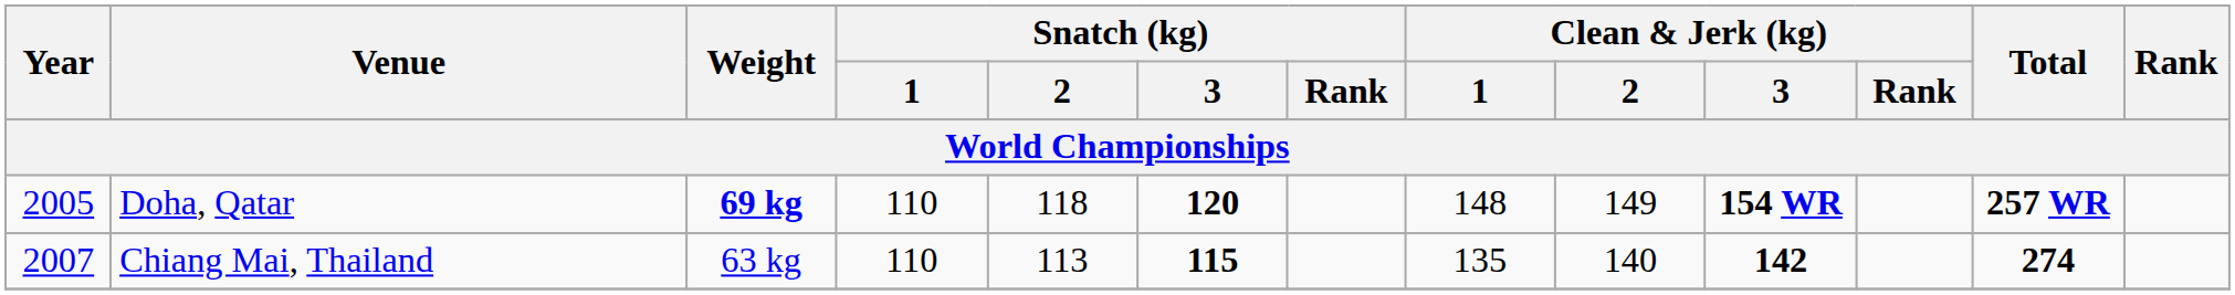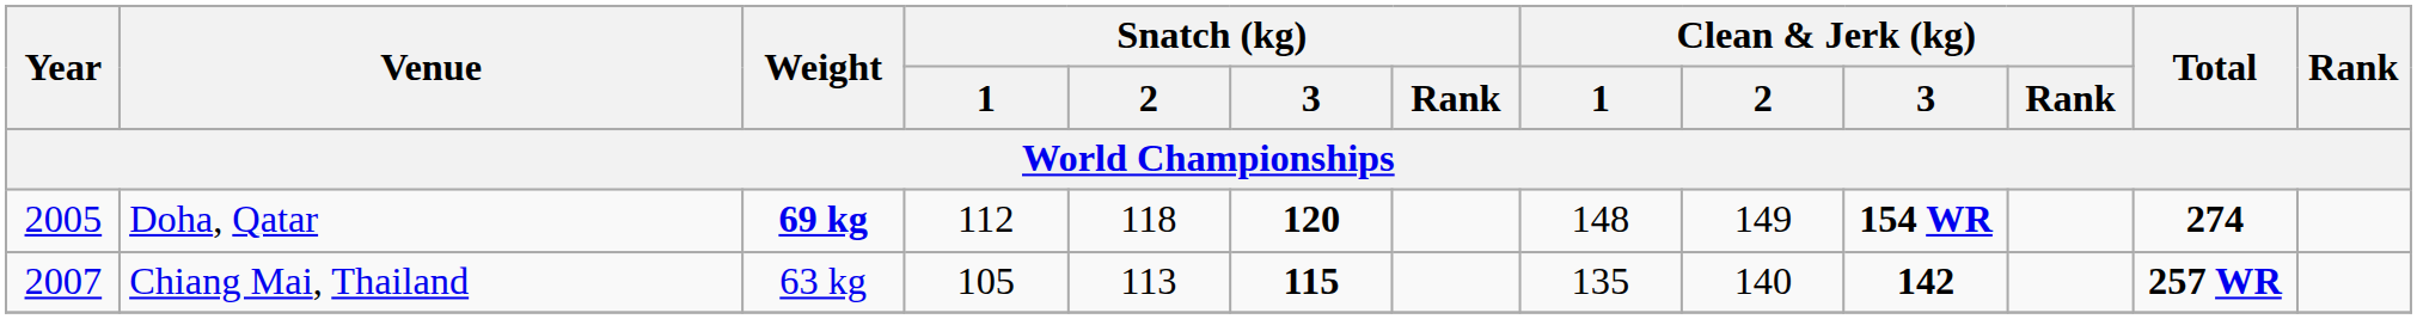Doha, Qatar | Snatch (kg) / 1: 110 -> 112
Doha, Qatar | Total: 257 WR -> 274
Chiang Mai, Thailand | Snatch (kg) / 1: 110 -> 105
Chiang Mai, Thailand | Total: 274 -> 257 WR
